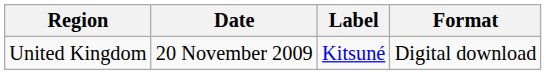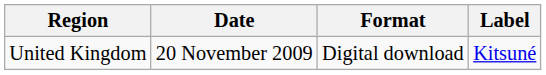columns swapped: Format <-> Label
